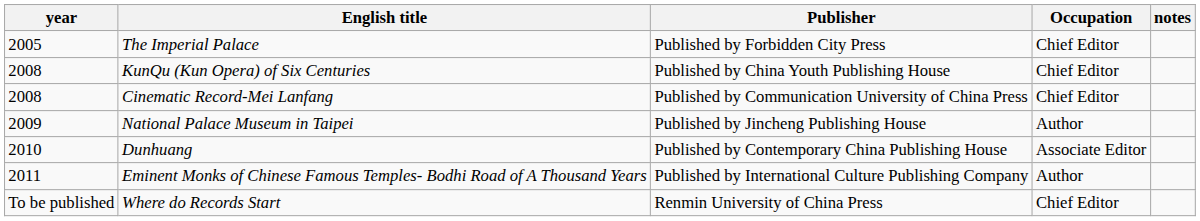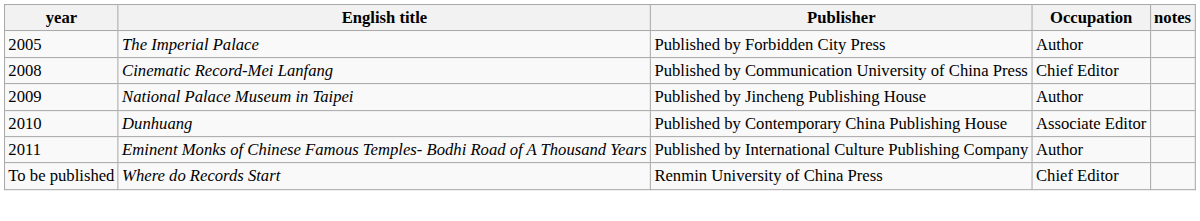The Imperial Palace | Occupation: Chief Editor -> Author
- row: 2008 | KunQu (Kun Opera) of Six Centuries | Published by China Youth Publishing House | Chief Editor
